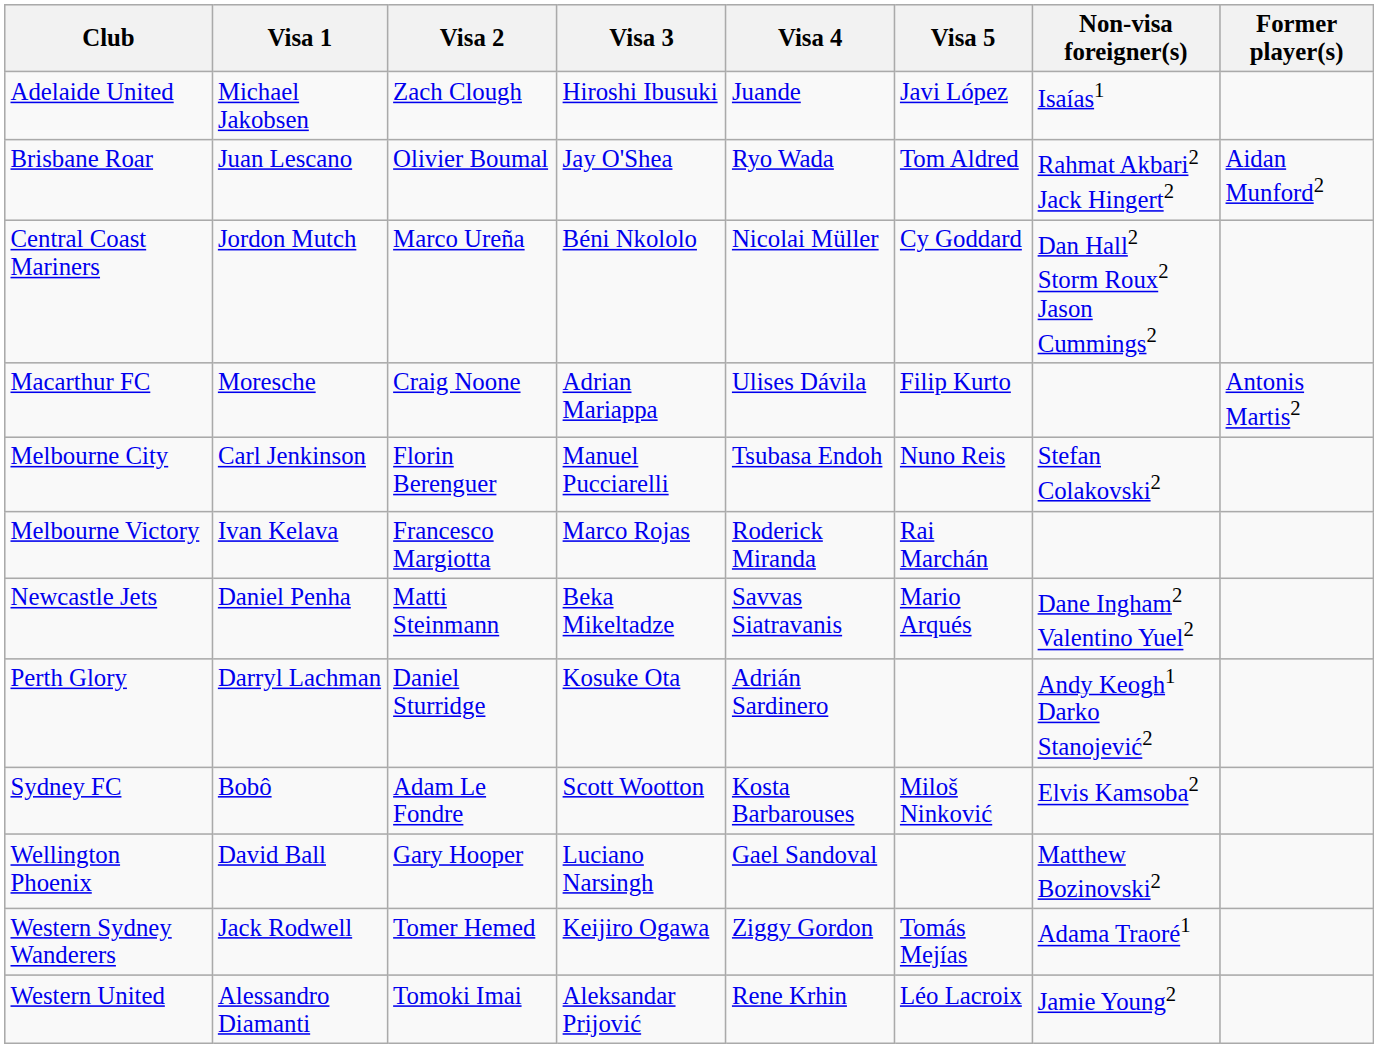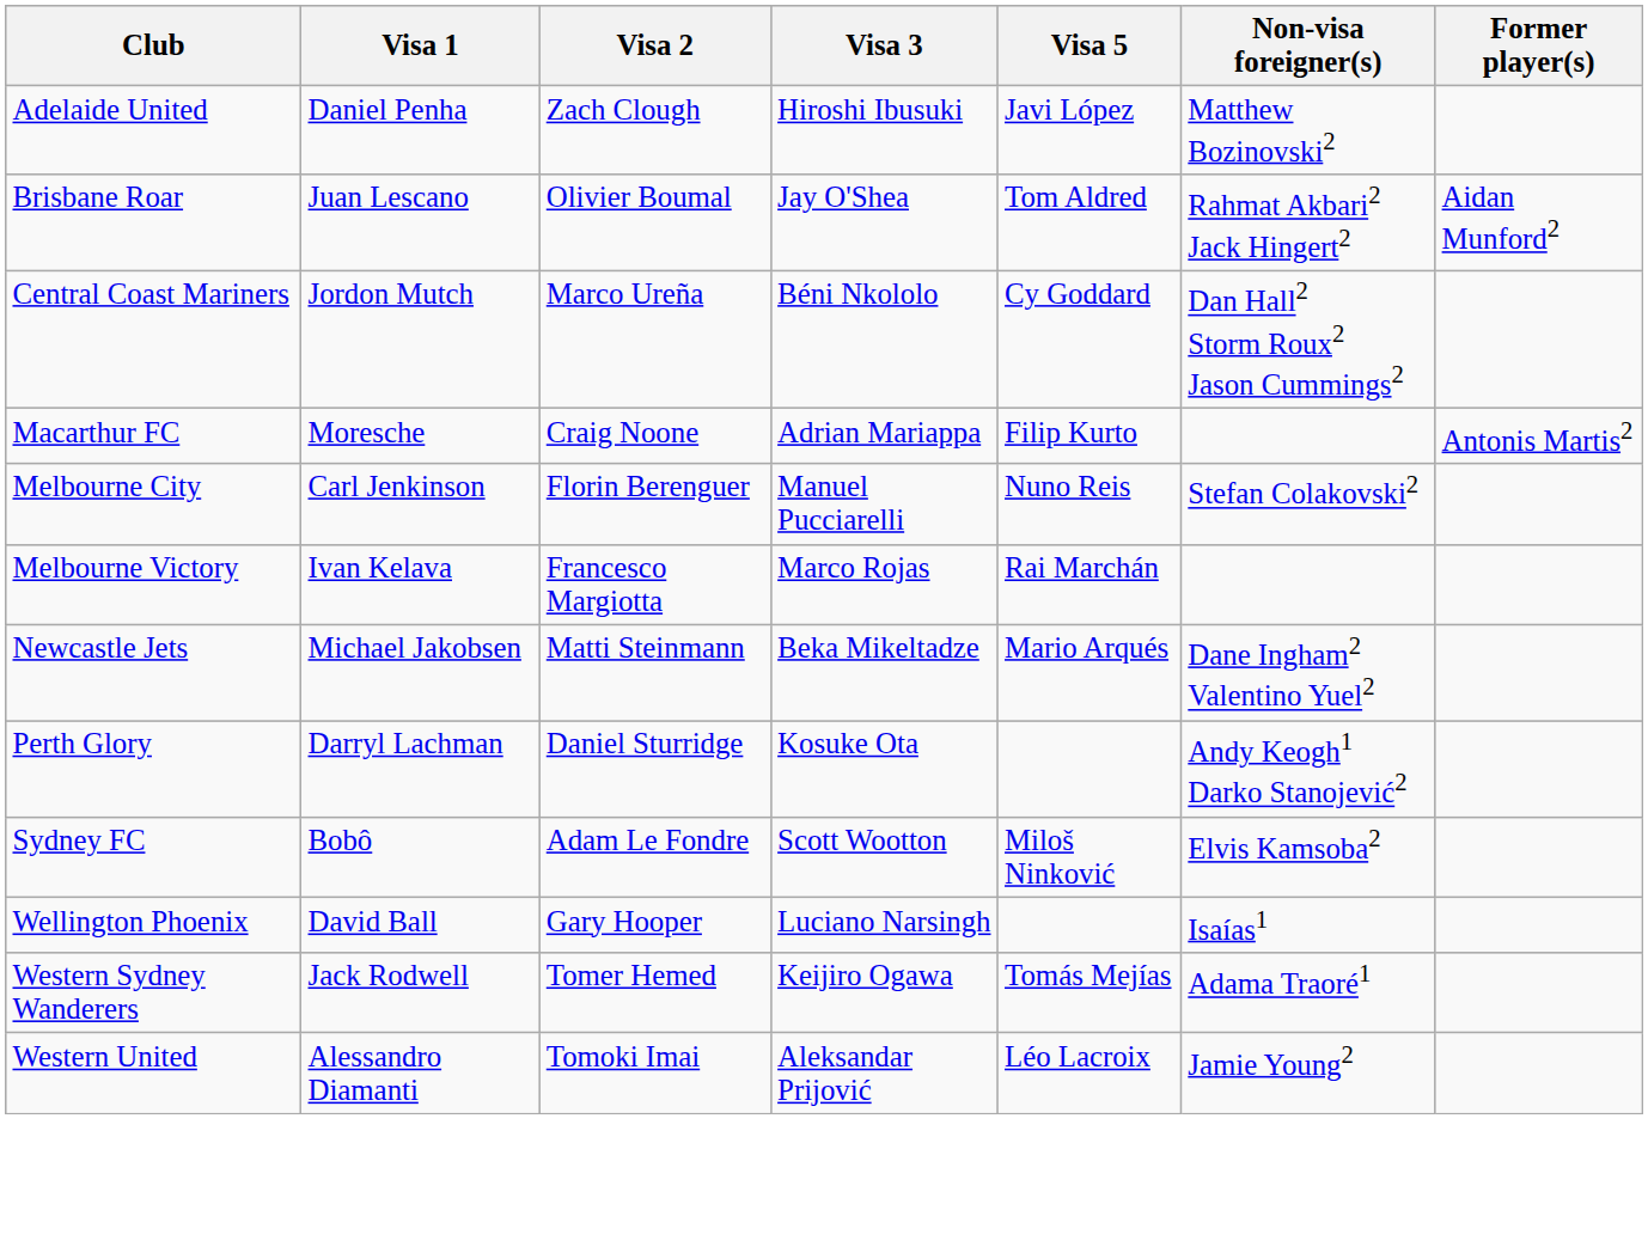- column: Visa 4 | Juande | Ryo Wada | Nicolai Müller | Ulises Dávila | Tsubasa Endoh | Roderick Miranda | Savvas Siatravanis | Adrián Sardinero | Kosta Barbarouses | Gael Sandoval | Ziggy Gordon | Rene Krhin
Adelaide United | Visa 1: Michael Jakobsen -> Daniel Penha
Adelaide United | Non-visa foreigner(s): Isaías1 -> Matthew Bozinovski2
Newcastle Jets | Visa 1: Daniel Penha -> Michael Jakobsen
Wellington Phoenix | Non-visa foreigner(s): Matthew Bozinovski2 -> Isaías1
